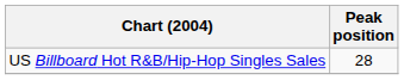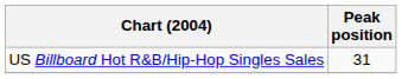US Billboard Hot R&B/Hip-Hop Singles Sales | Peak position: 28 -> 31
